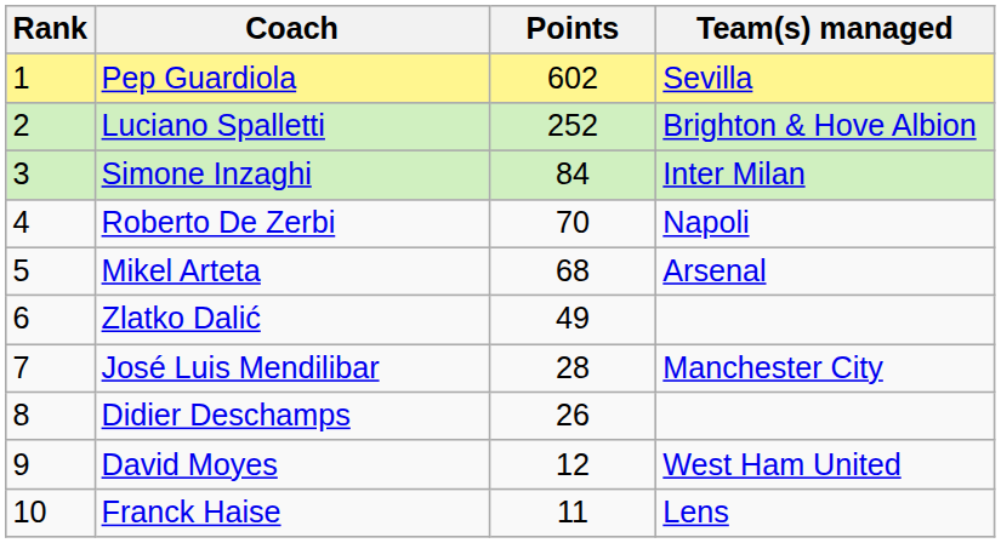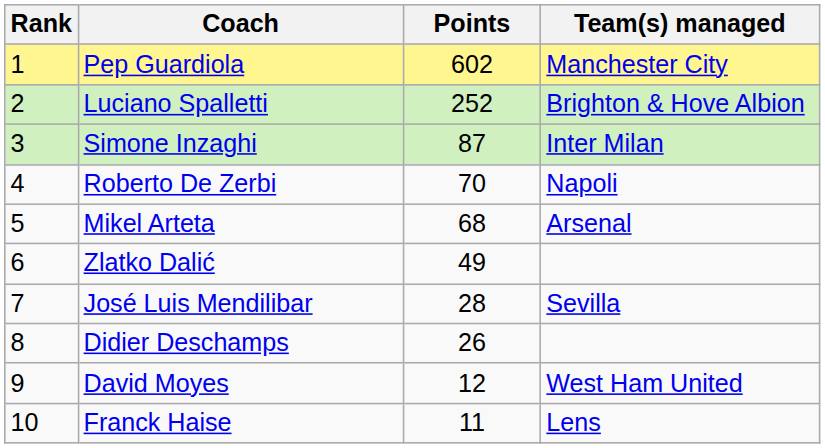Pep Guardiola | Team(s) managed: Sevilla -> Manchester City
Simone Inzaghi | Points: 84 -> 87
José Luis Mendilibar | Team(s) managed: Manchester City -> Sevilla
